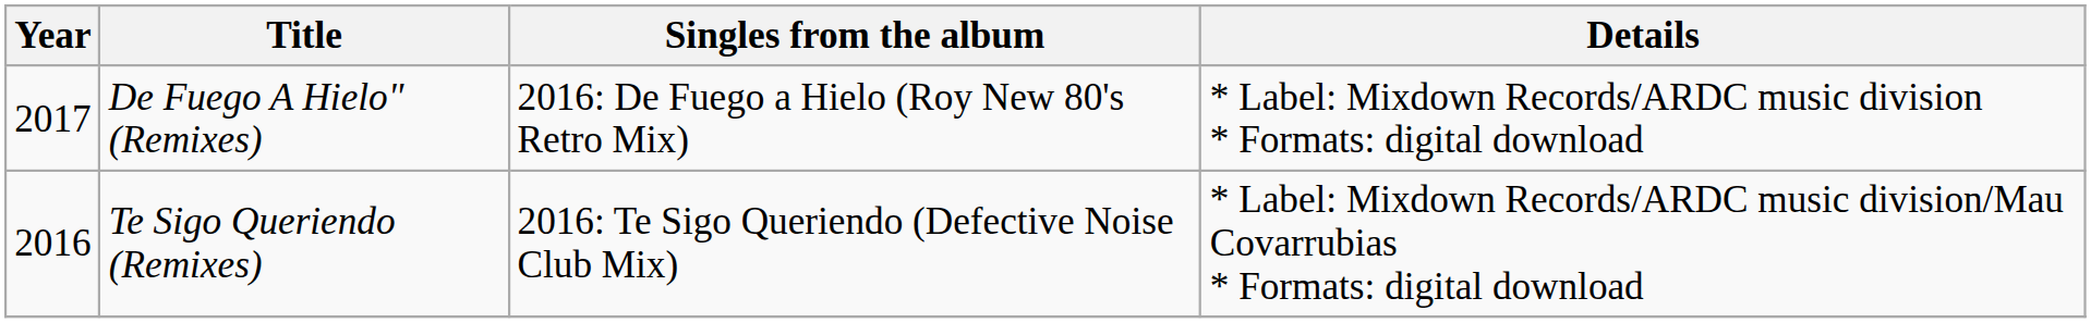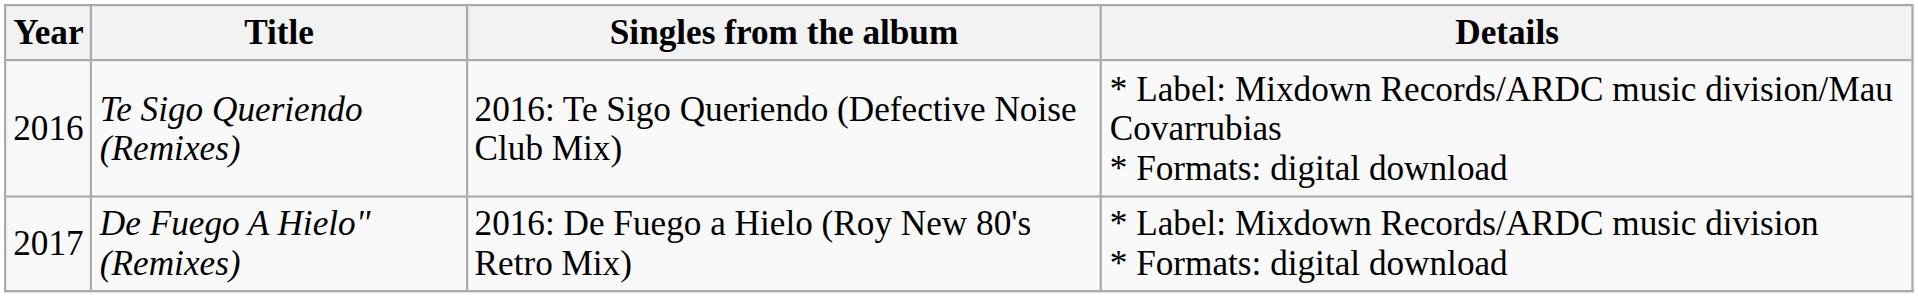rows swapped: Te Sigo Queriendo (Remixes) <-> De Fuego A Hielo" (Remixes)
